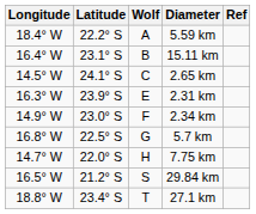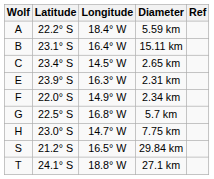columns swapped: Wolf <-> Longitude
2.65 km | Latitude: 24.1° S -> 23.4° S
2.34 km | Latitude: 23.0° S -> 22.0° S
7.75 km | Latitude: 22.0° S -> 23.0° S
27.1 km | Latitude: 23.4° S -> 24.1° S
